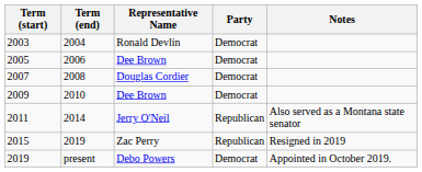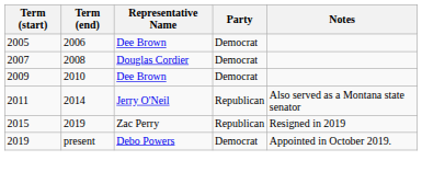- row: 2003 | 2004 | Ronald Devlin | Democrat
